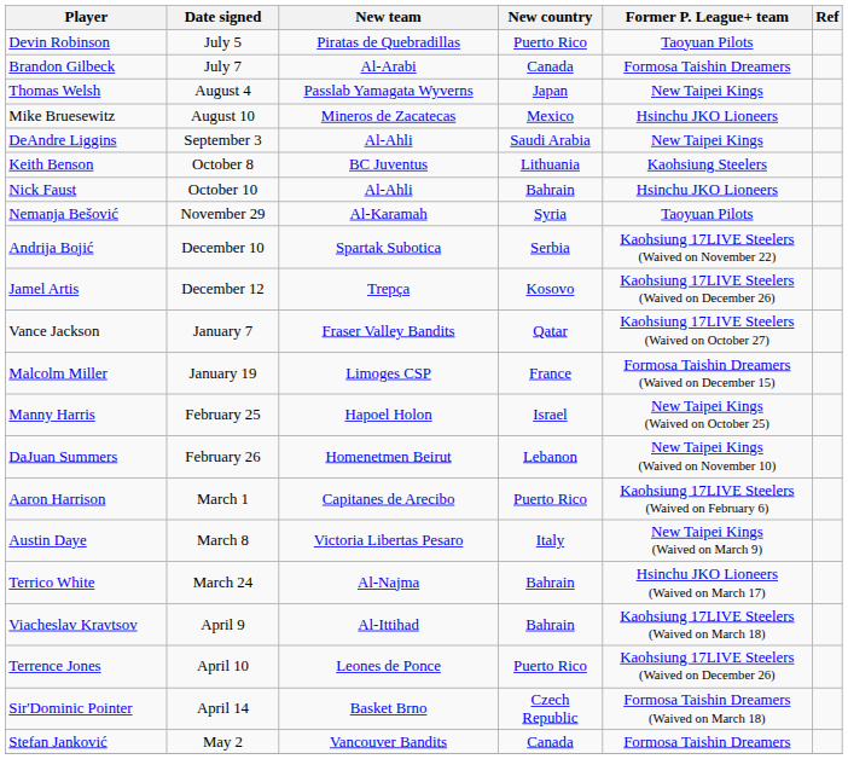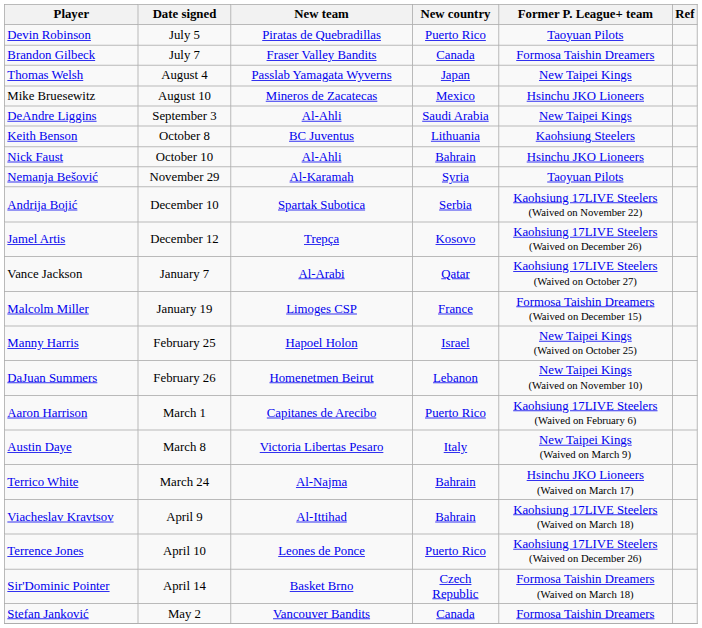Brandon Gilbeck | New team: Al-Arabi -> Fraser Valley Bandits
Vance Jackson | New team: Fraser Valley Bandits -> Al-Arabi
